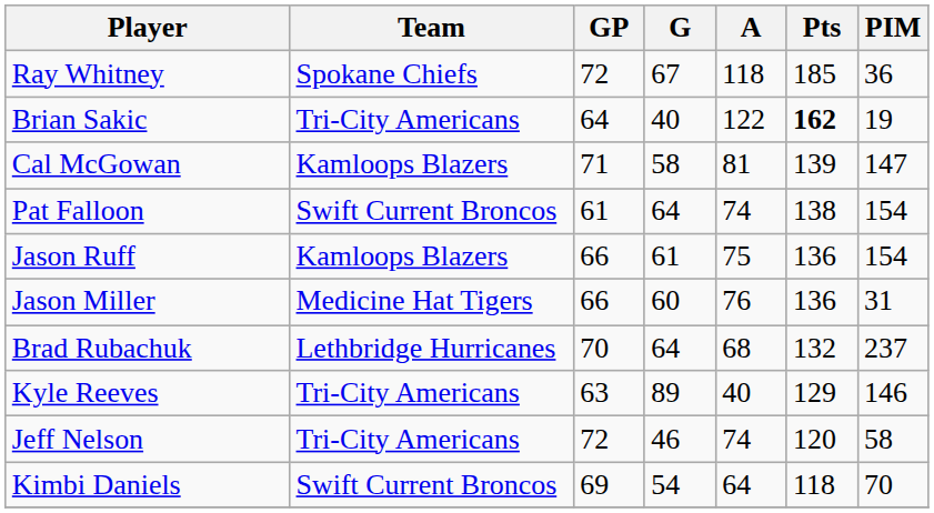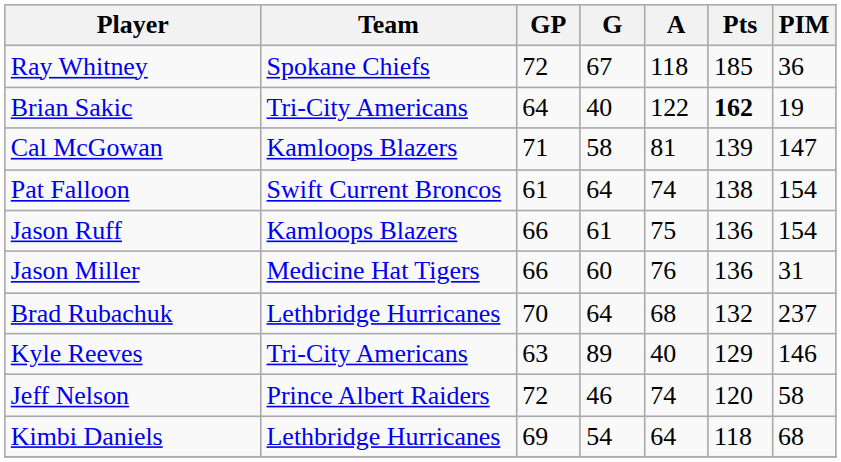Jeff Nelson | Team: Tri-City Americans -> Prince Albert Raiders
Kimbi Daniels | Team: Swift Current Broncos -> Lethbridge Hurricanes
Kimbi Daniels | PIM: 70 -> 68
